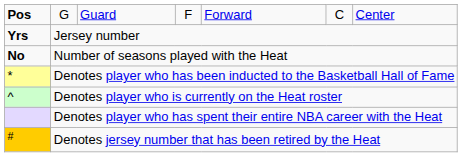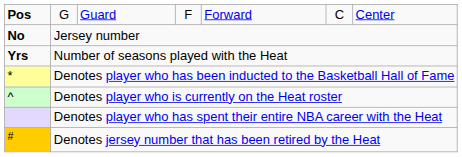Jersey number | column 1: Yrs -> No
Number of seasons played with the Heat | column 1: No -> Yrs
